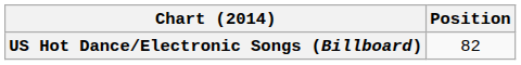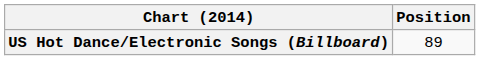US Hot Dance/Electronic Songs (Billboard) | Position: 82 -> 89
